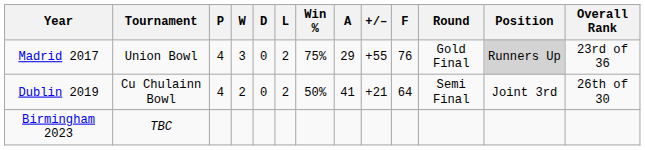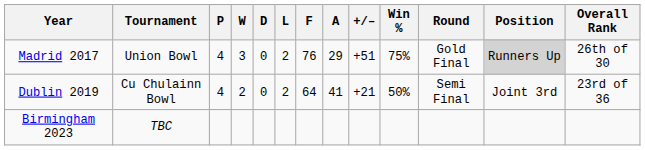columns swapped: F <-> Win %
Madrid 2017 | +/–: +55 -> +51
Madrid 2017 | Overall Rank: 23rd of 36 -> 26th of 30
Dublin 2019 | Overall Rank: 26th of 30 -> 23rd of 36
